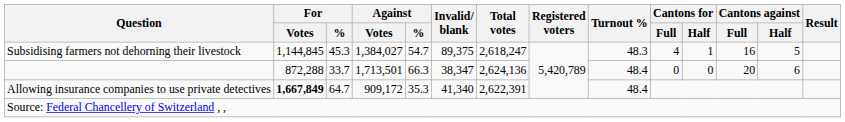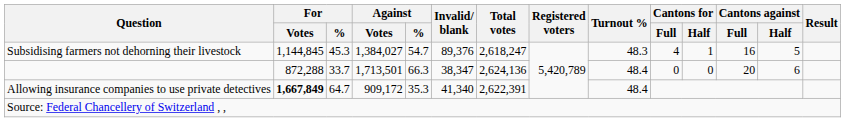Subsidising farmers not dehorning their livestock | Invalid/ blank: 89,375 -> 89,376
